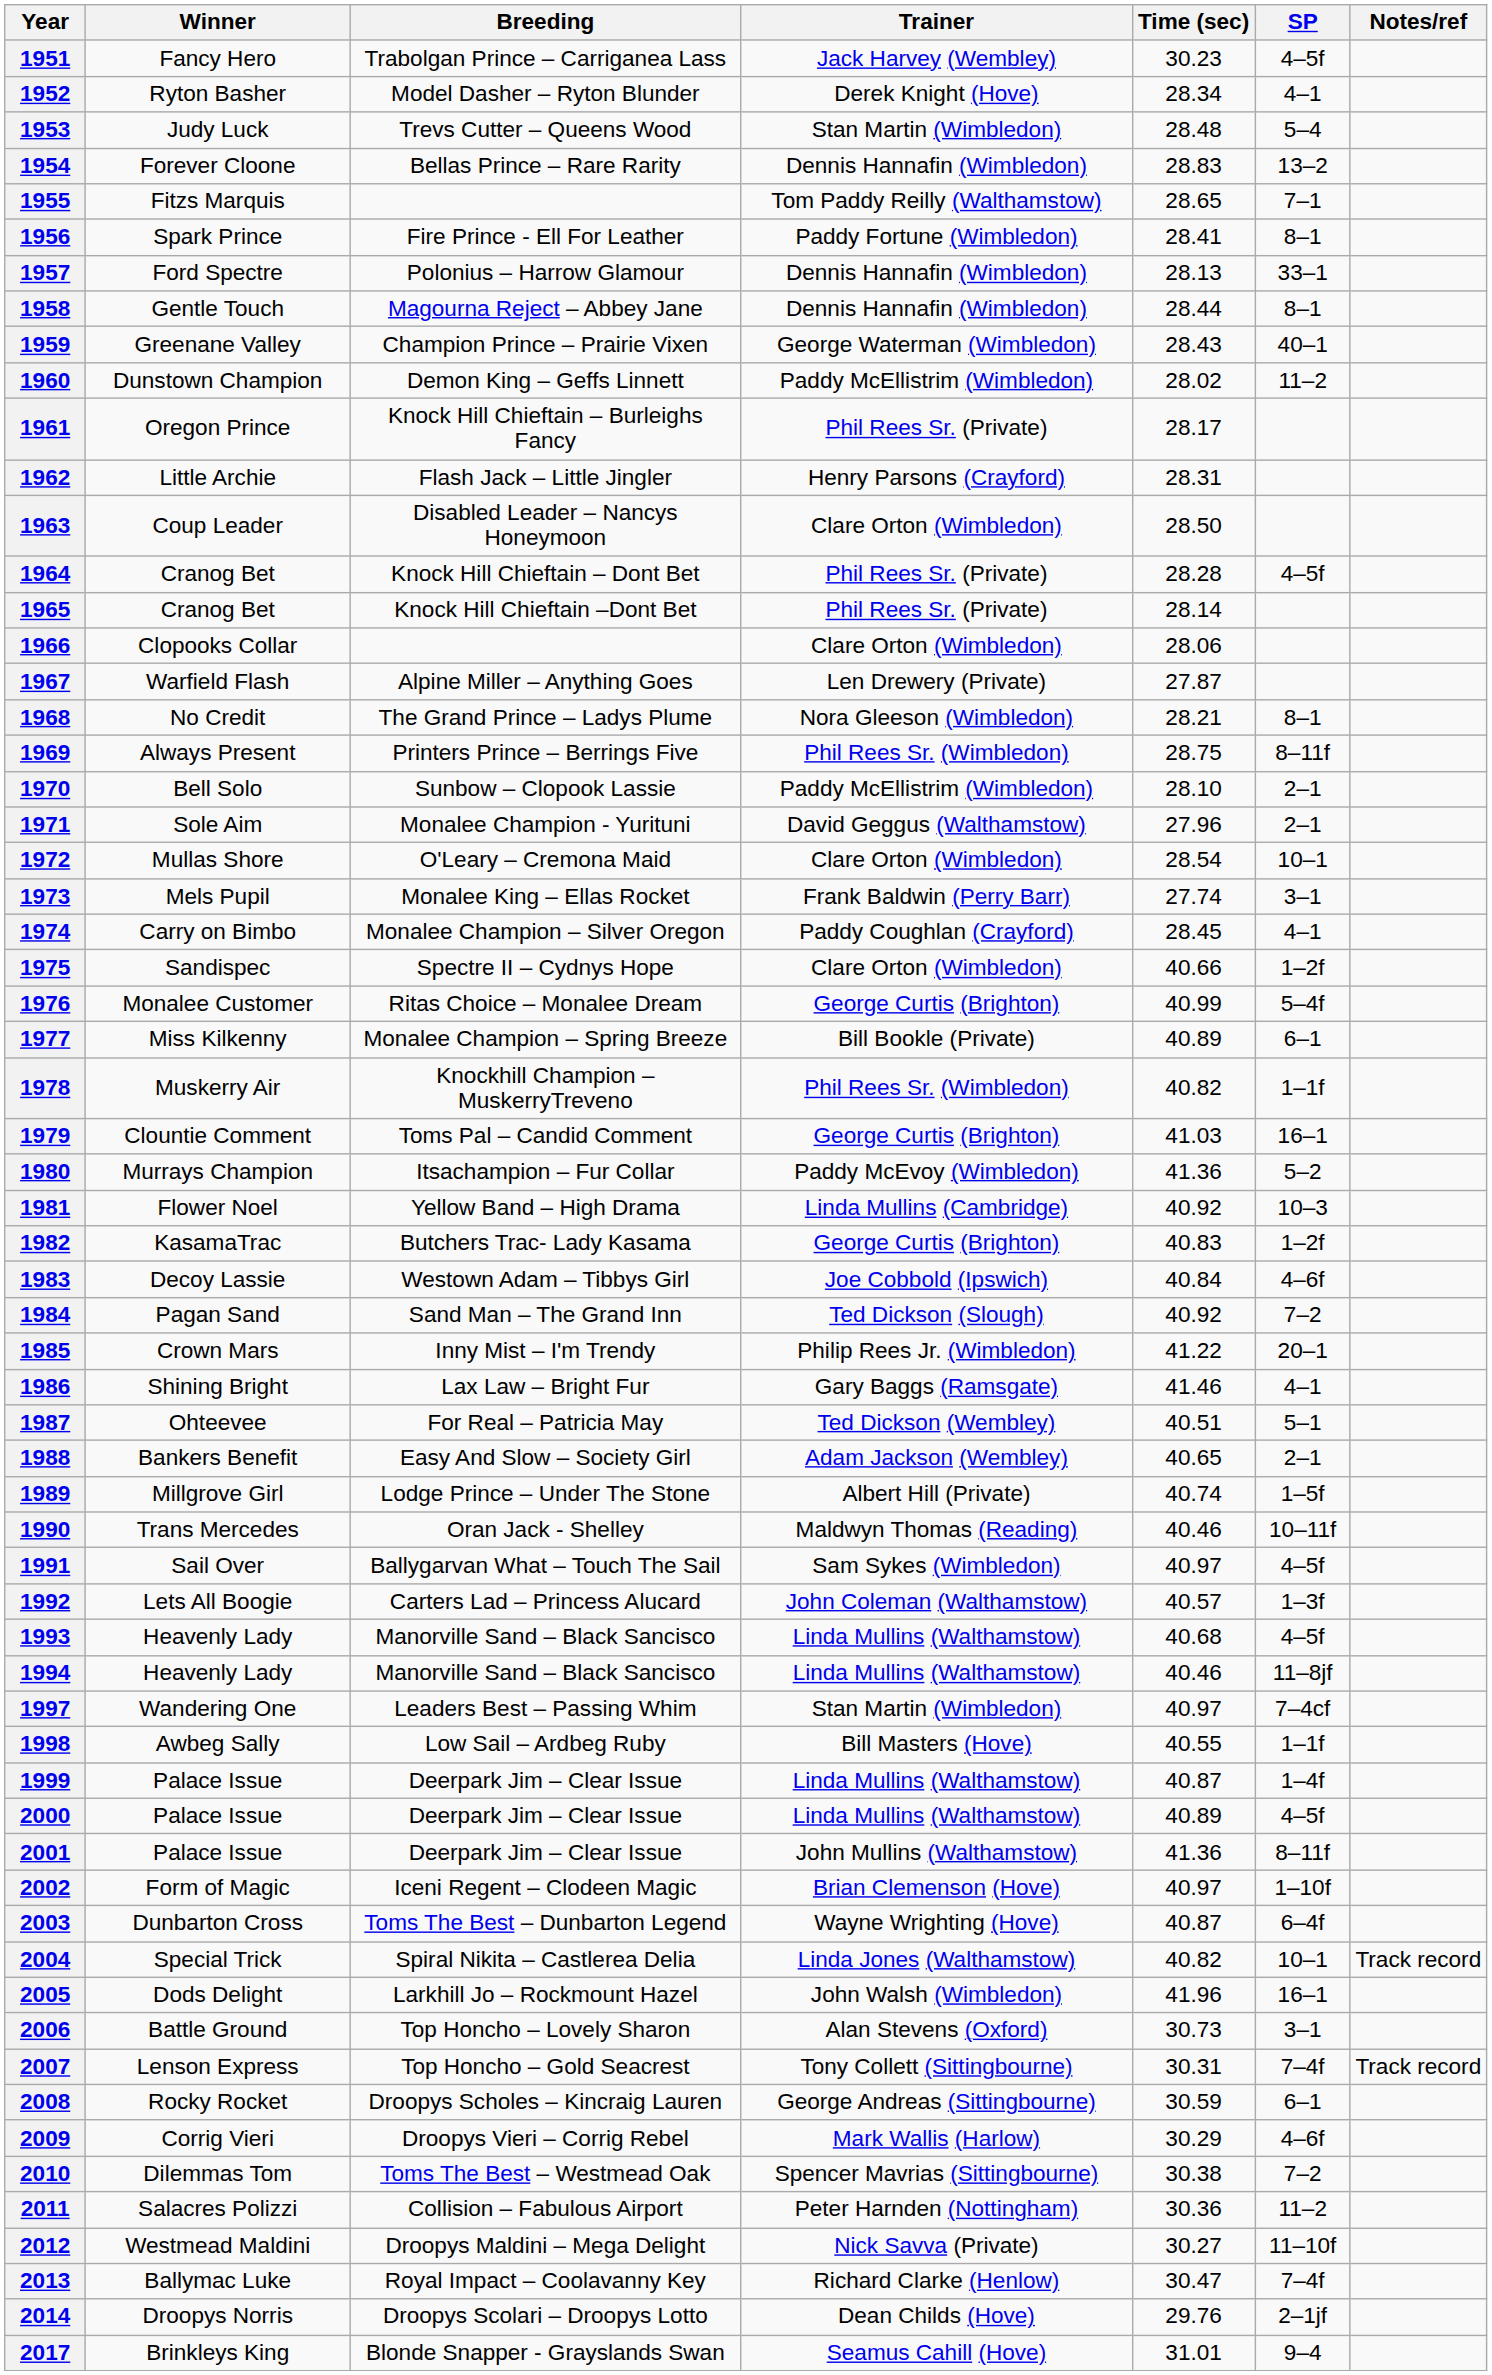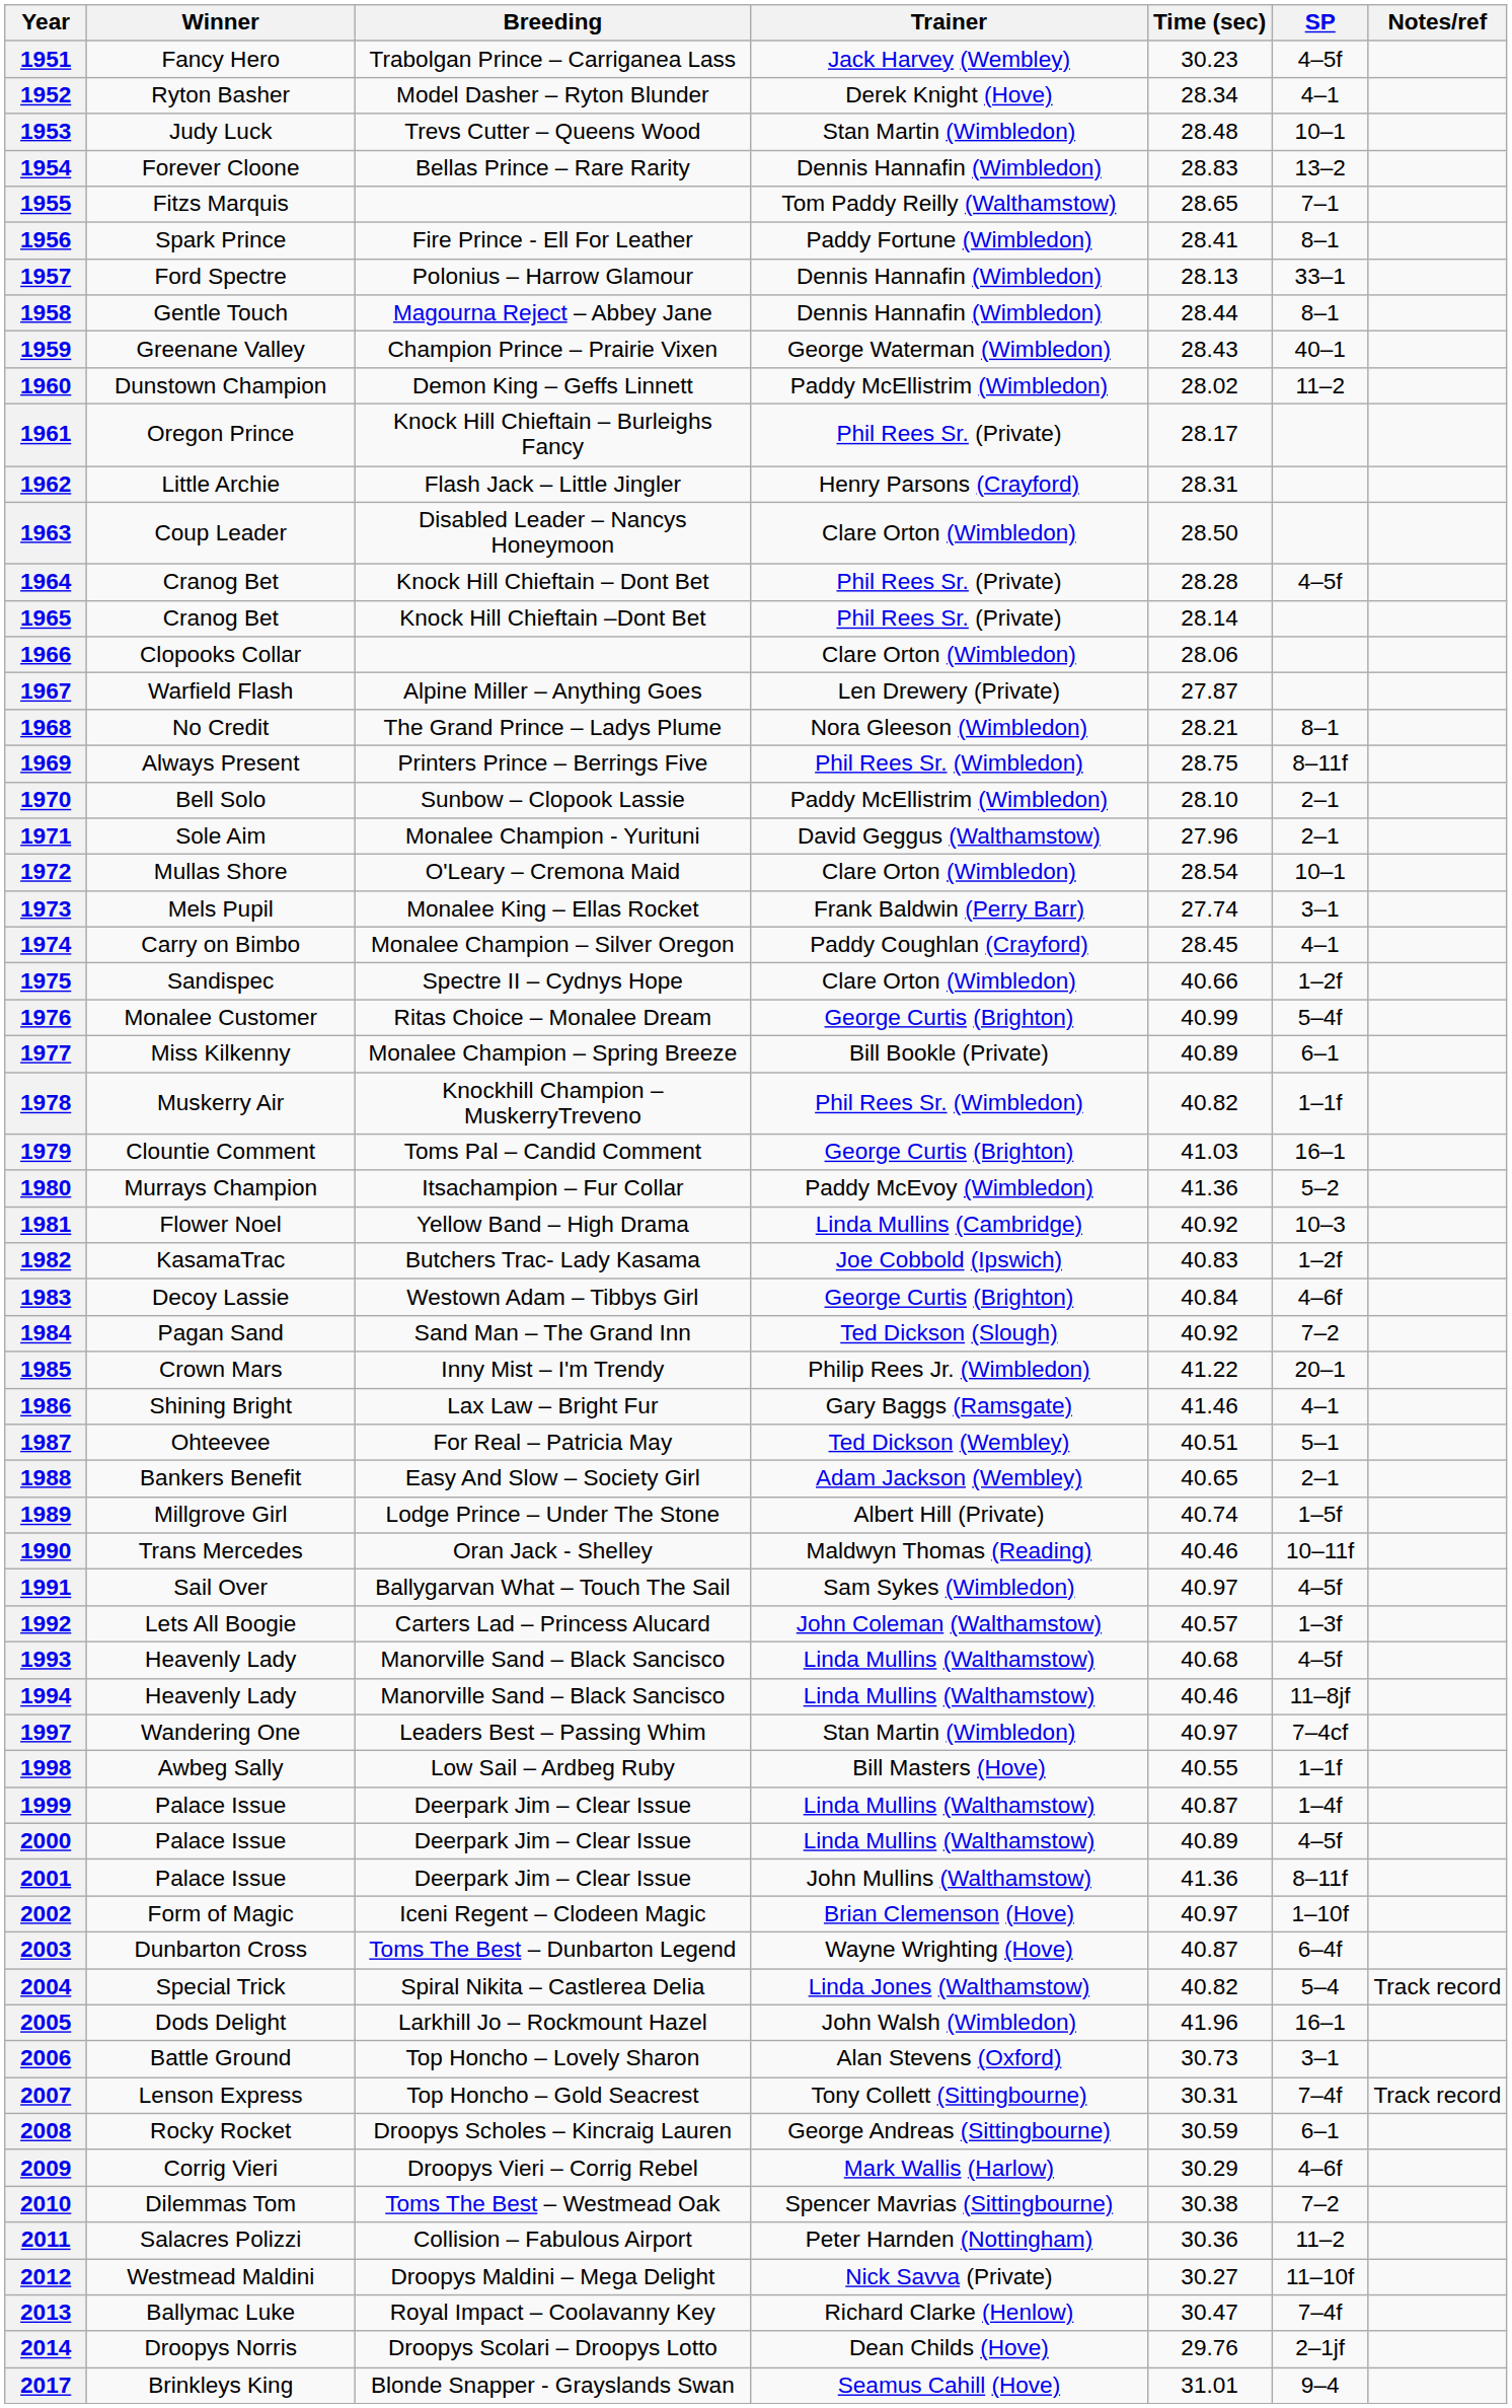1953 | SP: 5–4 -> 10–1
1982 | Trainer: George Curtis (Brighton) -> Joe Cobbold (Ipswich)
1983 | Trainer: Joe Cobbold (Ipswich) -> George Curtis (Brighton)
2004 | SP: 10–1 -> 5–4
